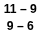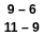rows swapped: 11 – 9 <-> 9 – 6
